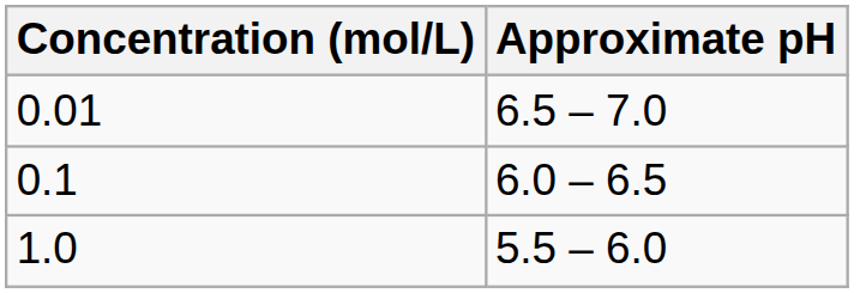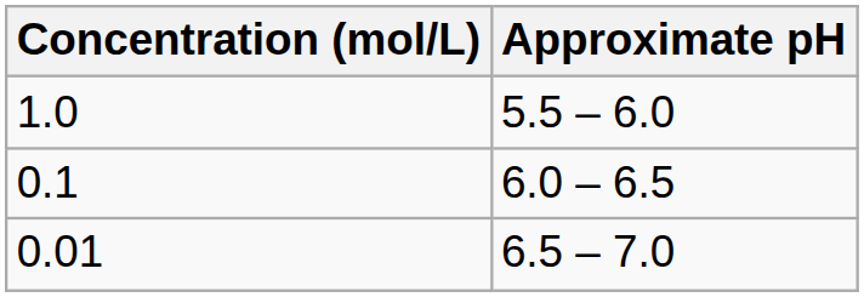rows swapped: 0.01 <-> 1.0
